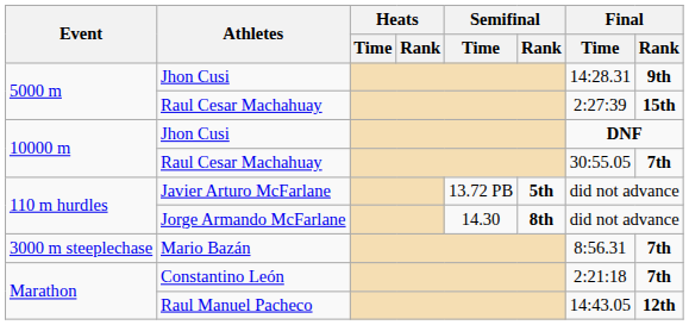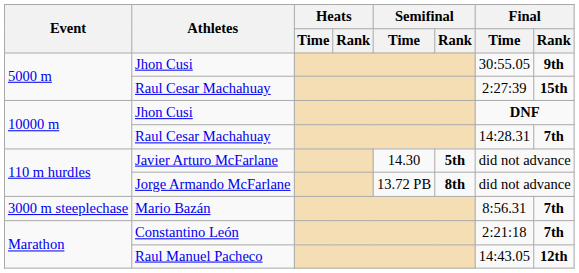5000 m / Jhon Cusi | Final / Time: 14:28.31 -> 30:55.05
10000 m / Raul Cesar Machahuay | Final / Time: 30:55.05 -> 14:28.31
Javier Arturo McFarlane | Semifinal / Time: 13.72 PB -> 14.30
Jorge Armando McFarlane | Semifinal / Time: 14.30 -> 13.72 PB
